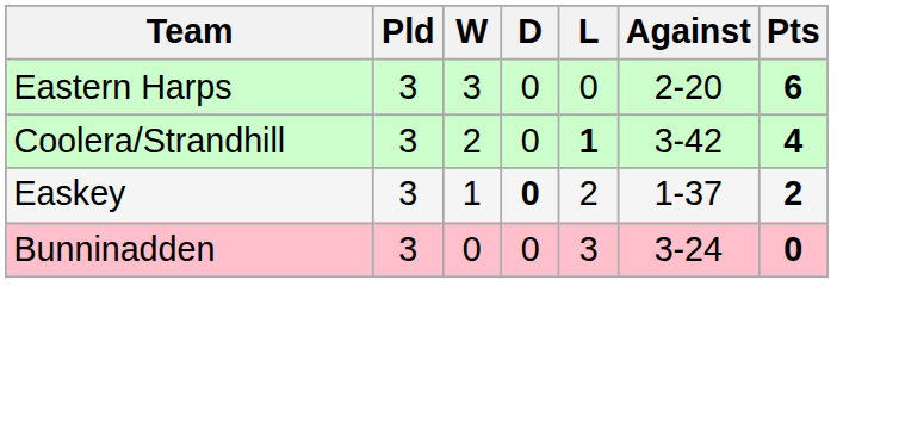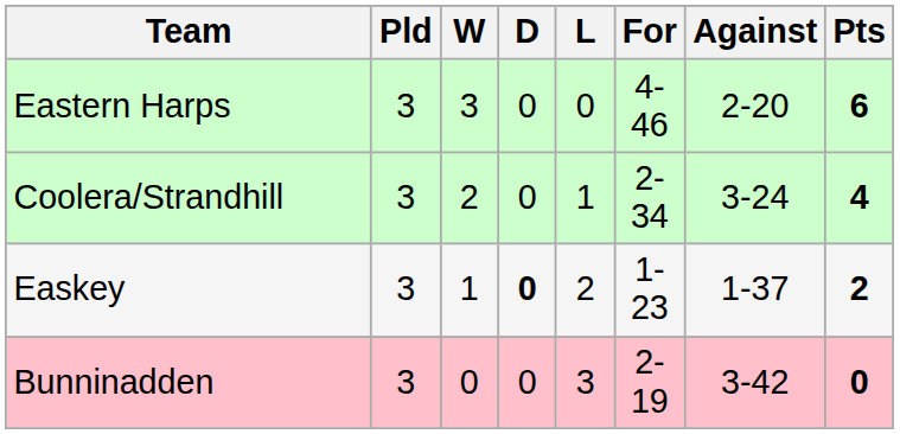+ column: For | 4-46 | 2-34 | 1-23 | 2-19
Coolera/Strandhill | L: bold -> normal
Coolera/Strandhill | Against: 3-42 -> 3-24
Bunninadden | Against: 3-24 -> 3-42
